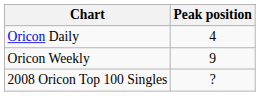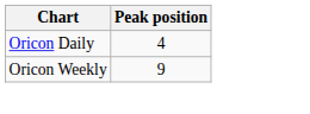- row: 2008 Oricon Top 100 Singles | ?
